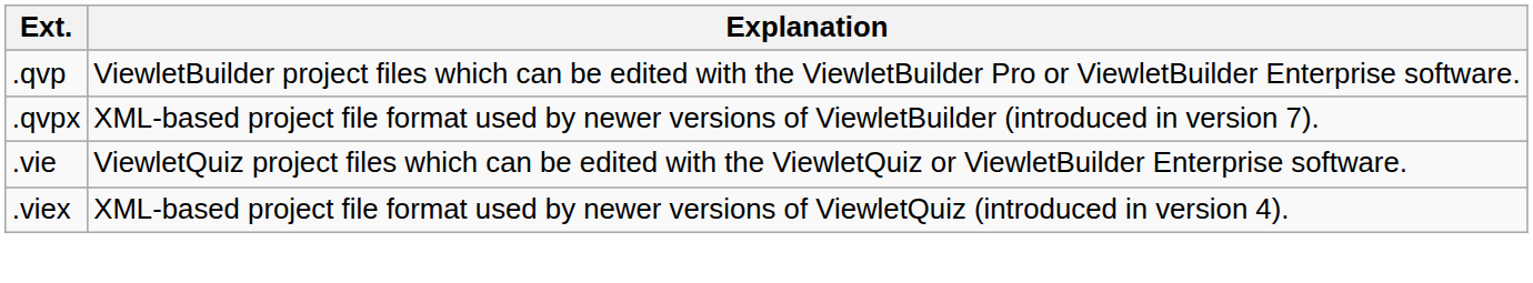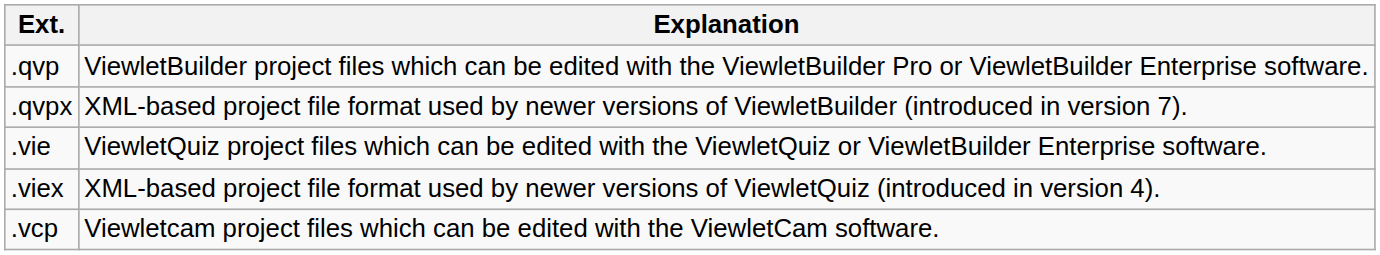+ row: .vcp | Viewletcam project files which can be edited with the ViewletCam software.
